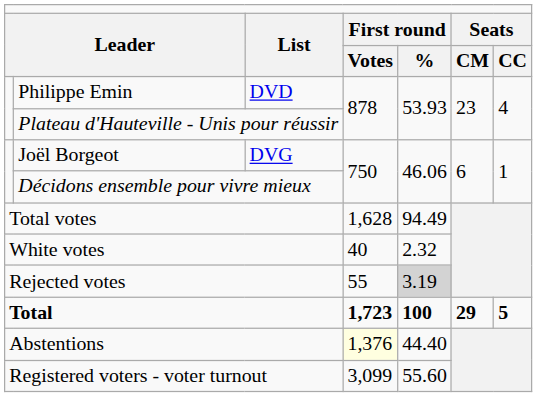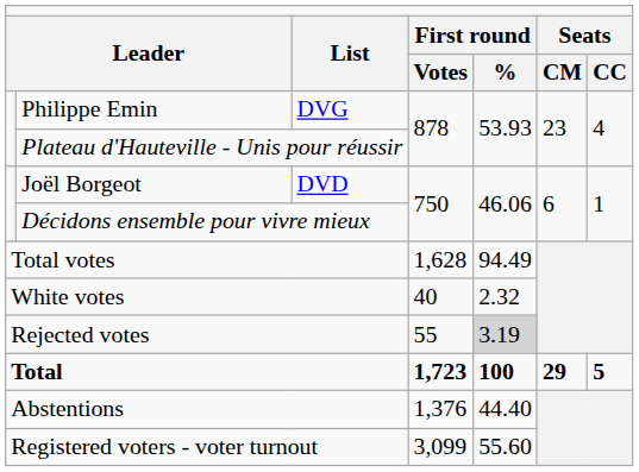Philippe Emin | column 3: DVD -> DVG
Joël Borgeot | column 3: DVG -> DVD
Abstentions | column 4: lightyellow background -> no background
